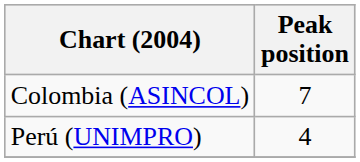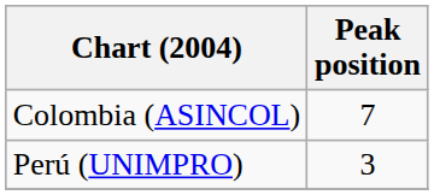Perú (UNIMPRO) | Peak position: 4 -> 3
